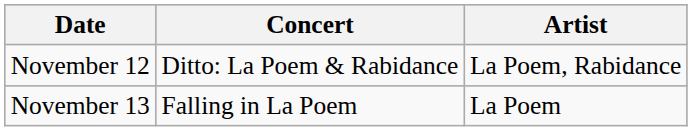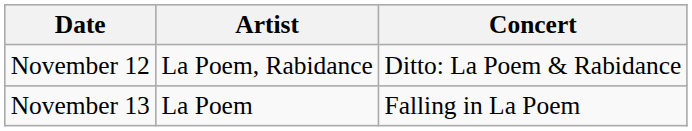columns swapped: Concert <-> Artist
